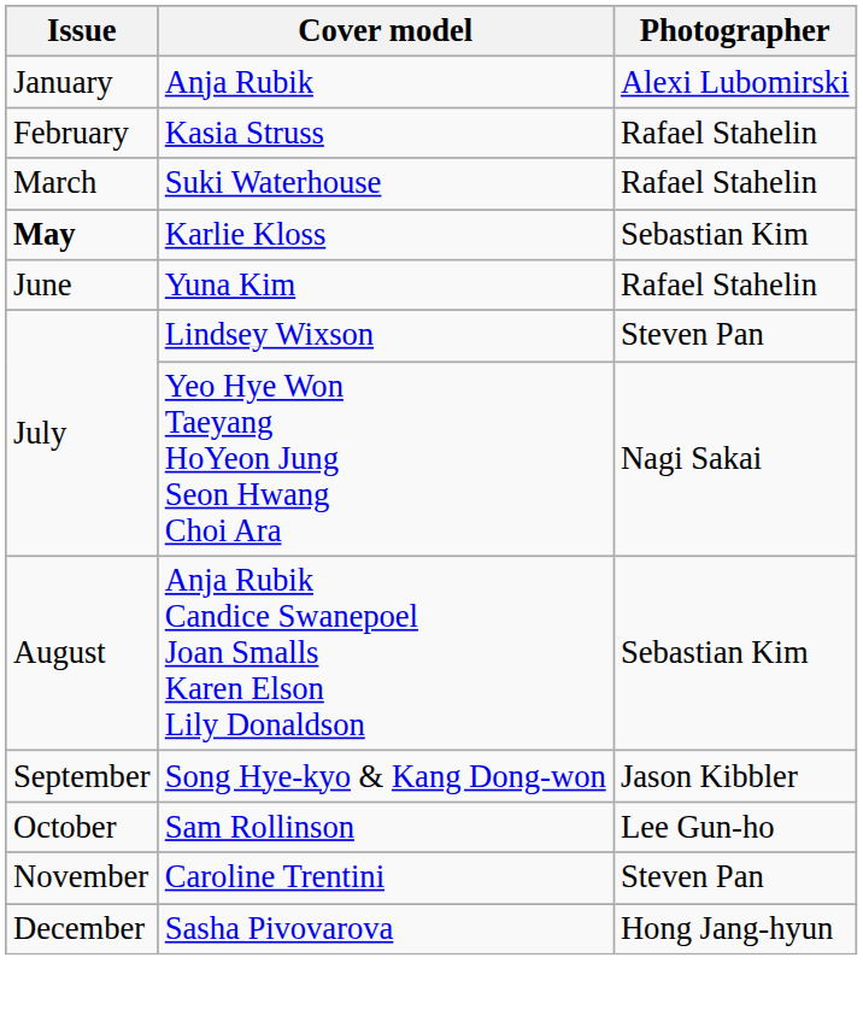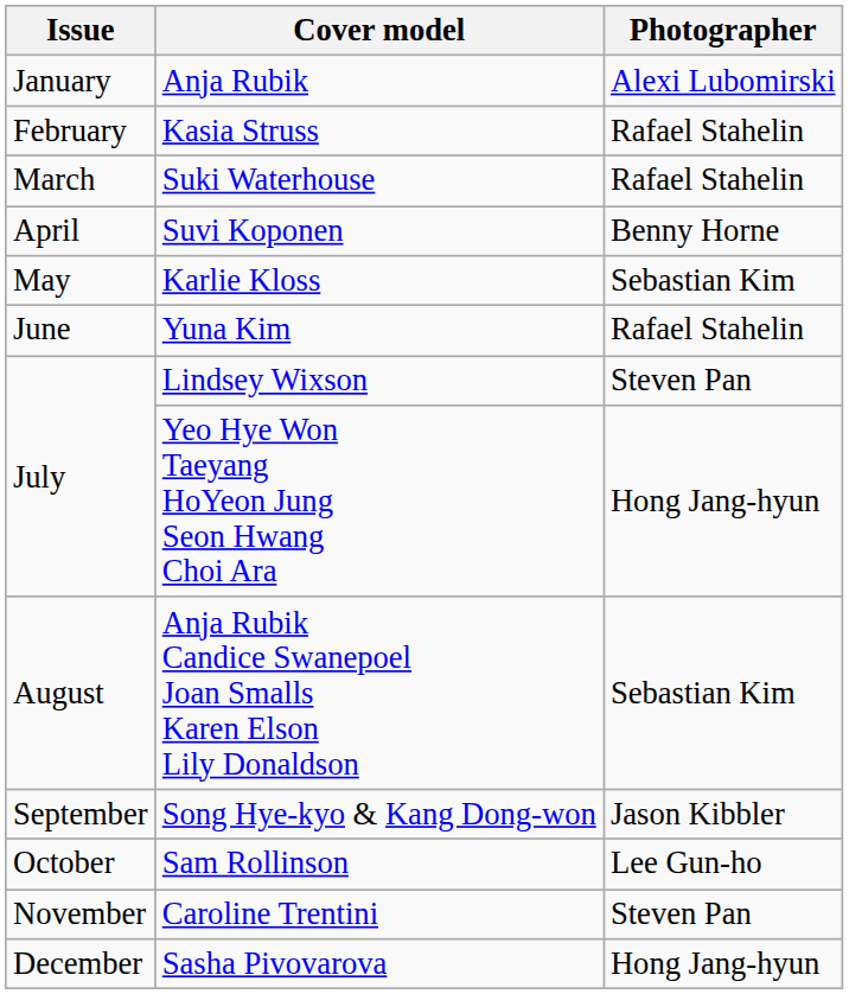+ row: April | Suvi Koponen | Benny Horne
Karlie Kloss | Issue: bold -> normal
Yeo Hye Won Taeyang HoYeon Jung Seon Hwang Choi Ara | Photographer: Nagi Sakai -> Hong Jang-hyun
